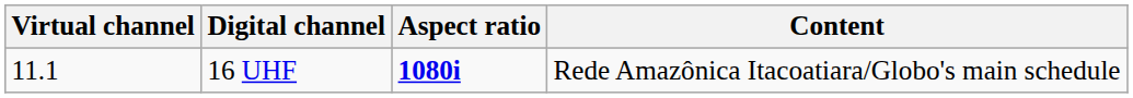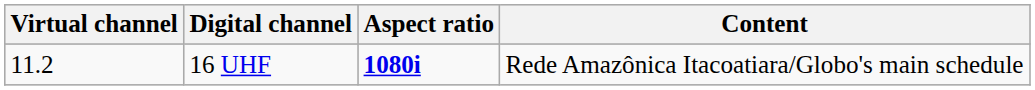16 UHF | Virtual channel: 11.1 -> 11.2
